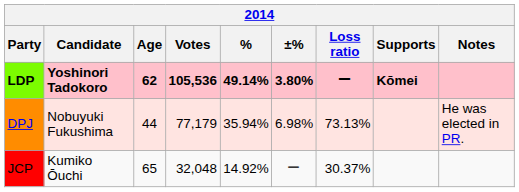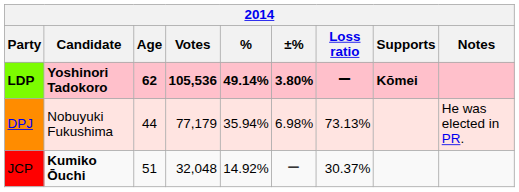JCP | Candidate: normal -> bold
JCP | Age: 65 -> 51
